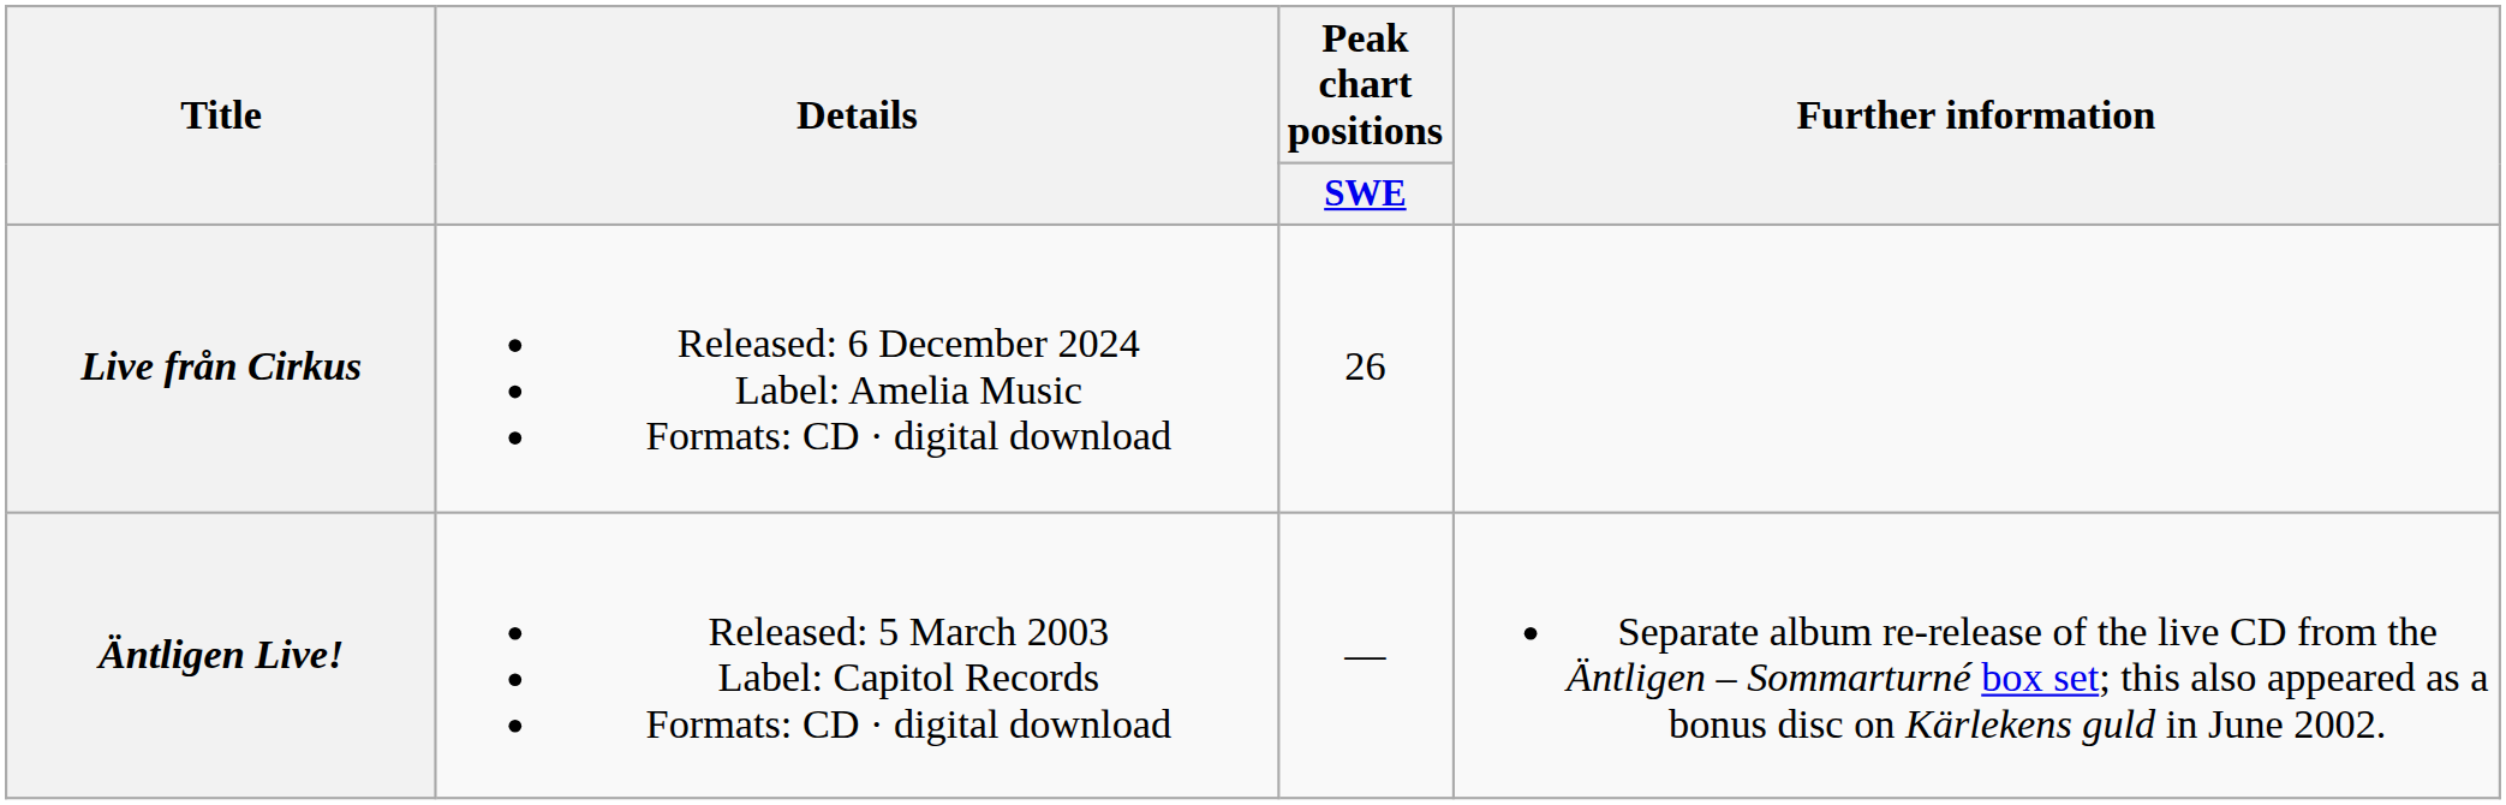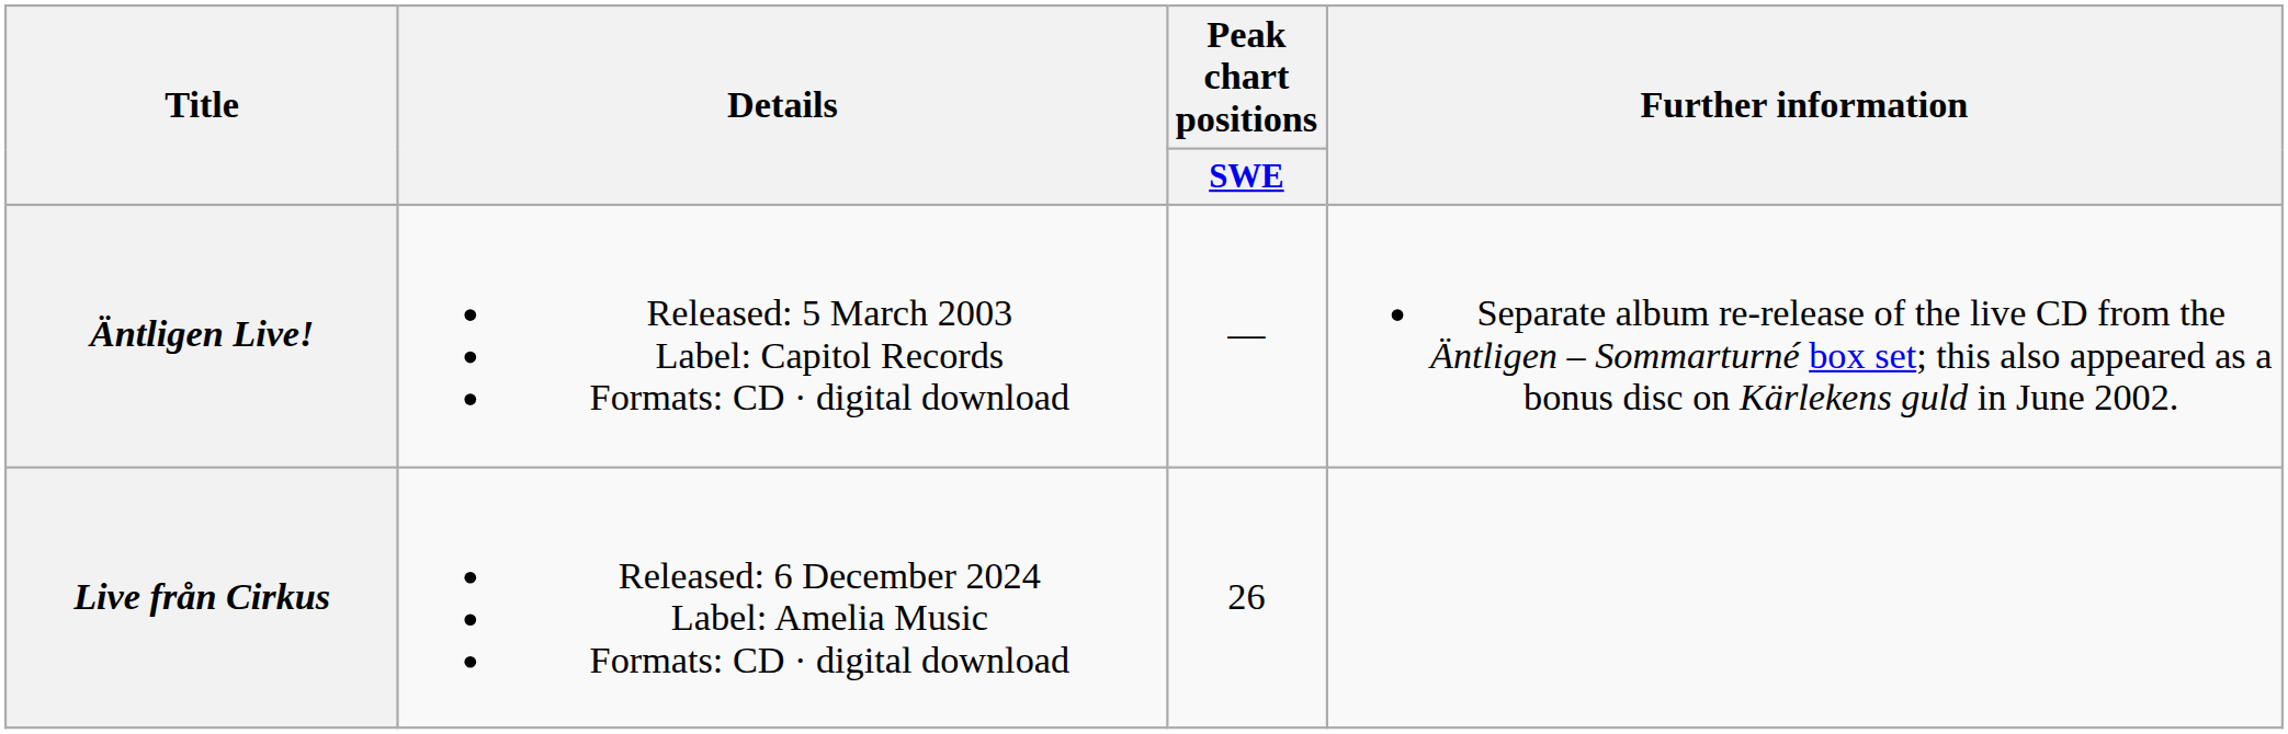rows swapped: Äntligen Live! <-> Live från Cirkus
